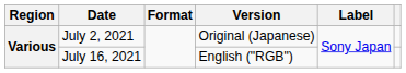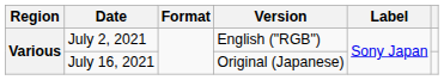July 2, 2021 | Version: Original (Japanese) -> English ("RGB")
July 16, 2021 | Version: English ("RGB") -> Original (Japanese)
